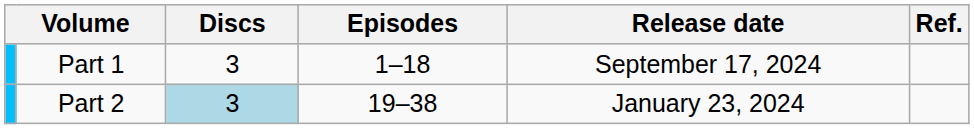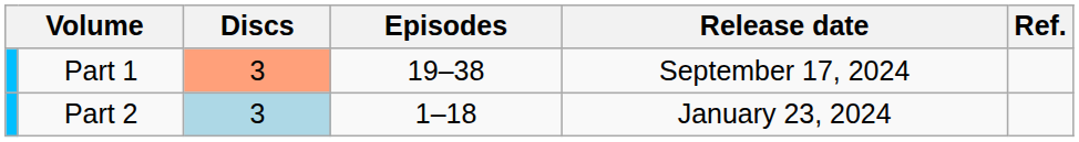Part 1 | Discs: no background -> lightsalmon background
Part 1 | Episodes: 1–18 -> 19–38
Part 2 | Episodes: 19–38 -> 1–18
